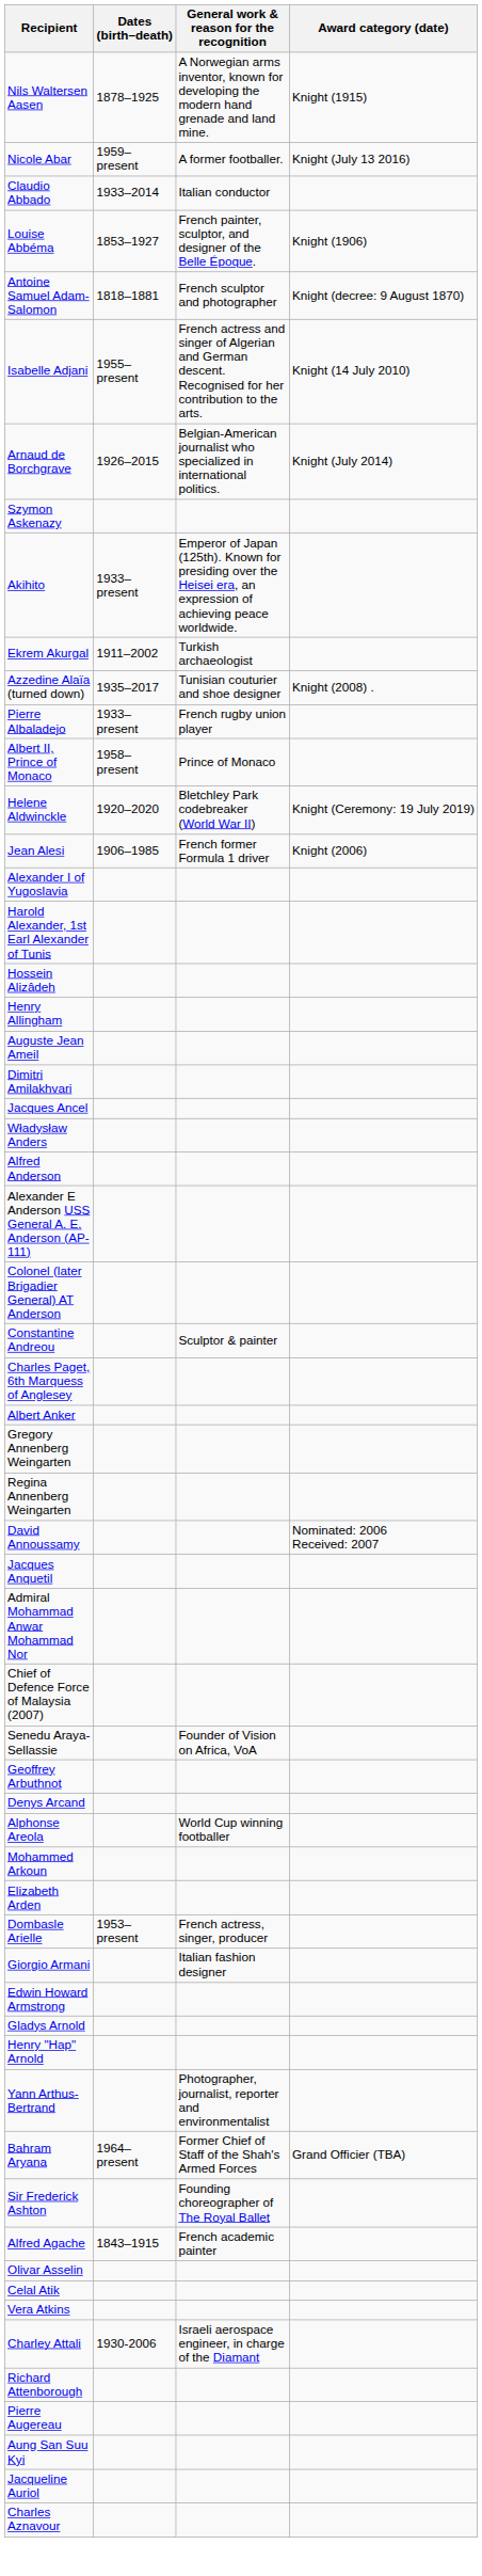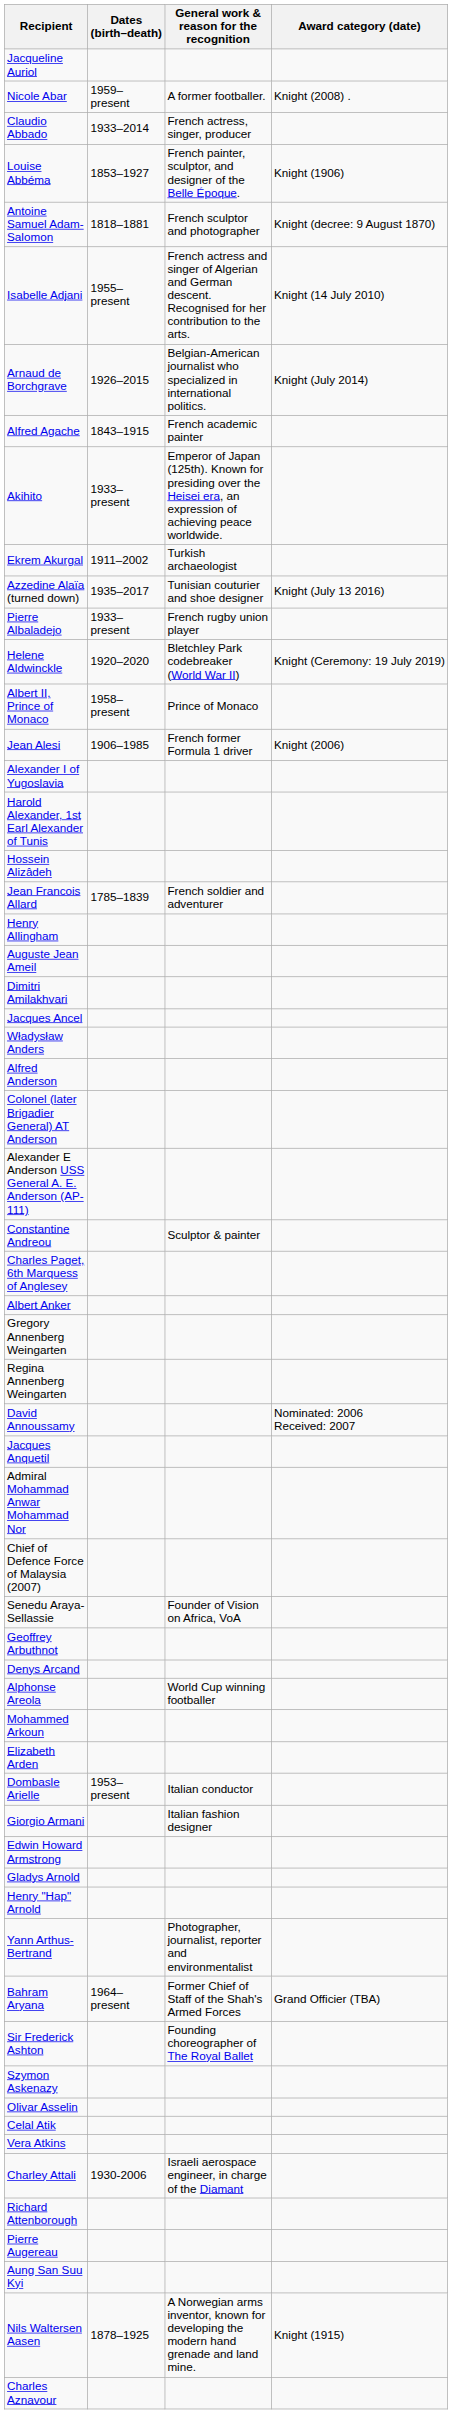rows swapped: Nils Waltersen Aasen <-> Jacqueline Auriol
Nicole Abar | Award category (date): Knight (July 13 2016) -> Knight (2008) .
Claudio Abbado | General work & reason for the recognition: Italian conductor -> French actress, singer, producer
rows swapped: Alfred Agache <-> Szymon Askenazy
Azzedine Alaïa (turned down) | Award category (date): Knight (2008) . -> Knight (July 13 2016)
rows swapped: Albert II, Prince of Monaco <-> Helene Aldwinckle
+ row: Jean Francois Allard | 1785–1839 | French soldier and adventurer
rows swapped: Colonel (later Brigadier General) AT Anderson <-> Alexander E Anderson USS General A. E. Anderson (AP-111)
Dombasle Arielle | General work & reason for the recognition: French actress, singer, producer -> Italian conductor
